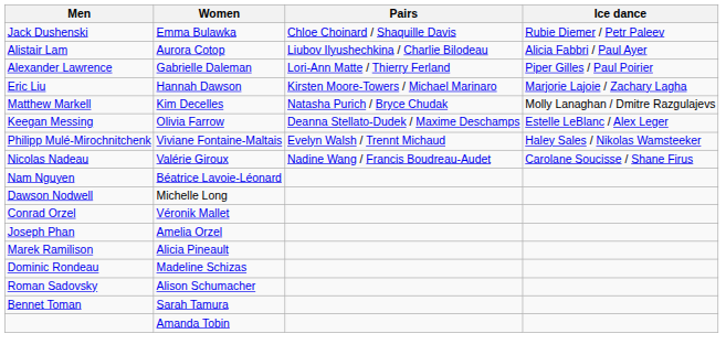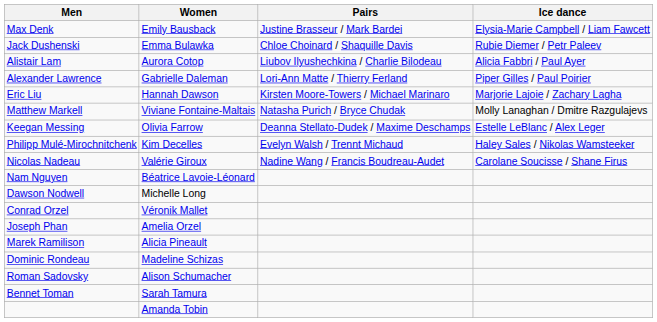+ row: Max Denk | Emily Bausback | Justine Brasseur / Mark Bardei | Elysia-Marie Campbell / Liam Fawcett
Matthew Markell | Women: Kim Decelles -> Viviane Fontaine-Maltais
Philipp Mulé-Mirochnitchenk | Women: Viviane Fontaine-Maltais -> Kim Decelles
